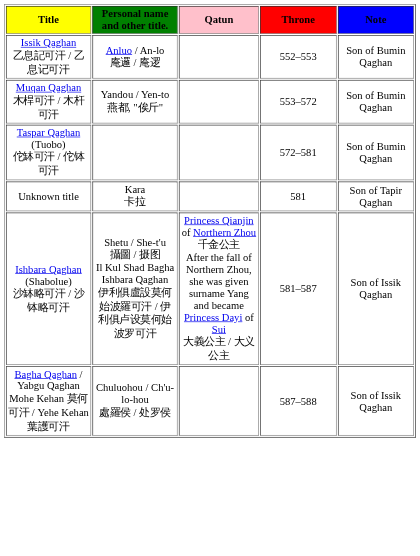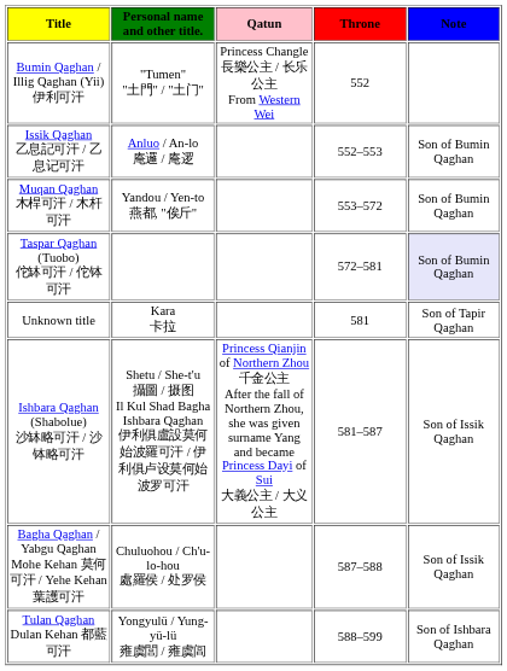+ row: Bumin Qaghan / Illig Qaghan (Yii) 伊利可汗 | "Tumen" "土門" / "土门" | Princess Changle 長樂公主 / 长乐公主 From Western Wei | 552
Taspar Qaghan (Tuobo) 佗缽可汗 / 佗钵可汗 | Note: no background -> lavender background
+ row: Tulan Qaghan Dulan Kehan 都藍可汗 | Yongyulü / Yung-yü-lü 雍虞閭 / 雍虞闾 | 588–599 | Son of Ishbara Qaghan
